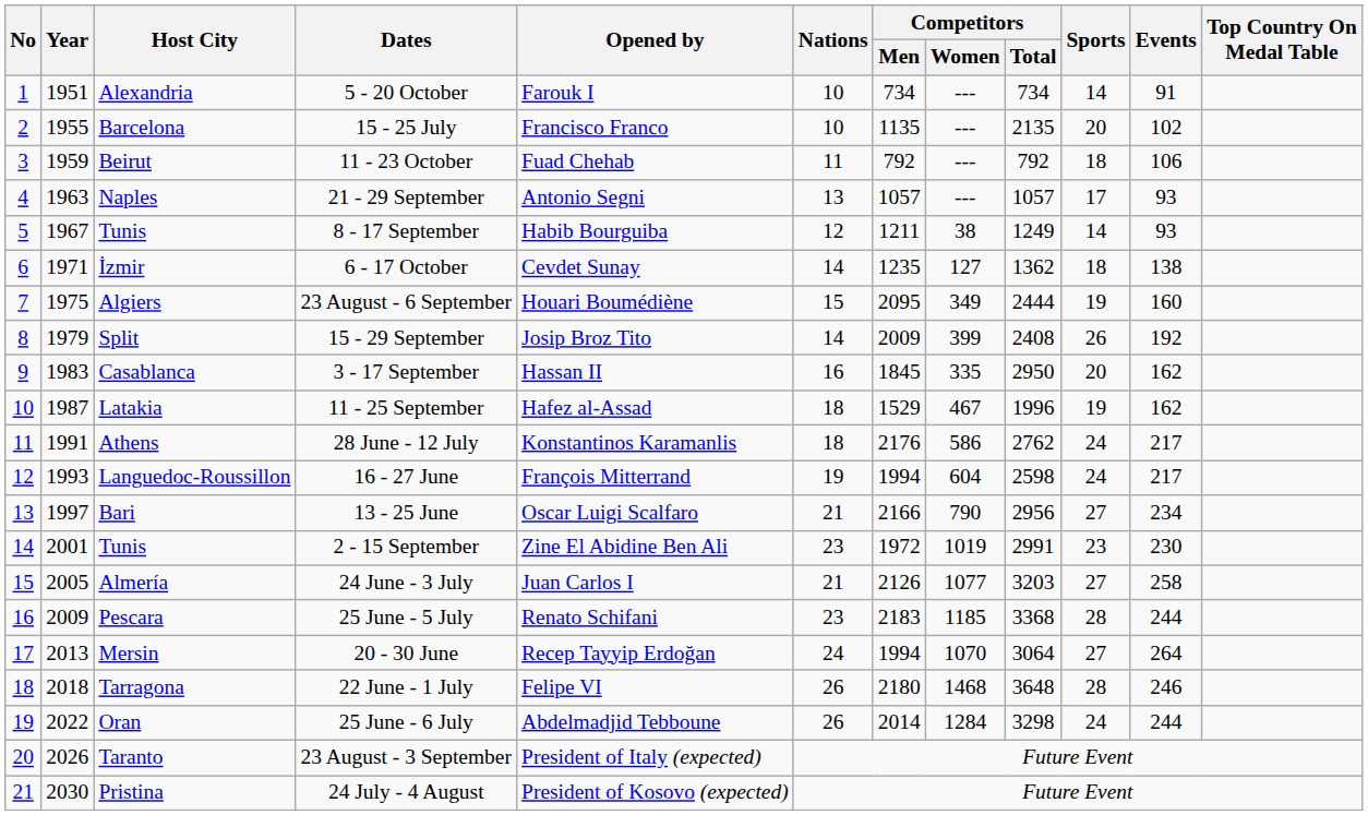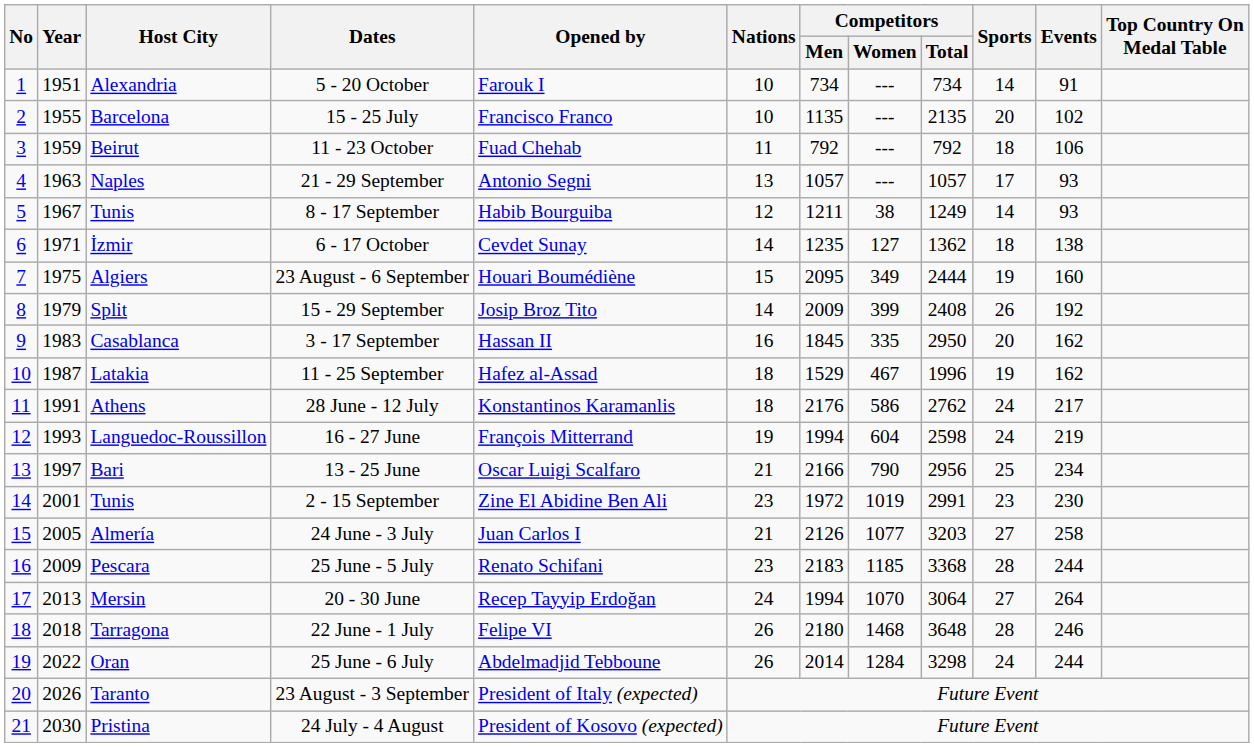16 - 27 June | Events: 217 -> 219
13 - 25 June | Sports: 27 -> 25
